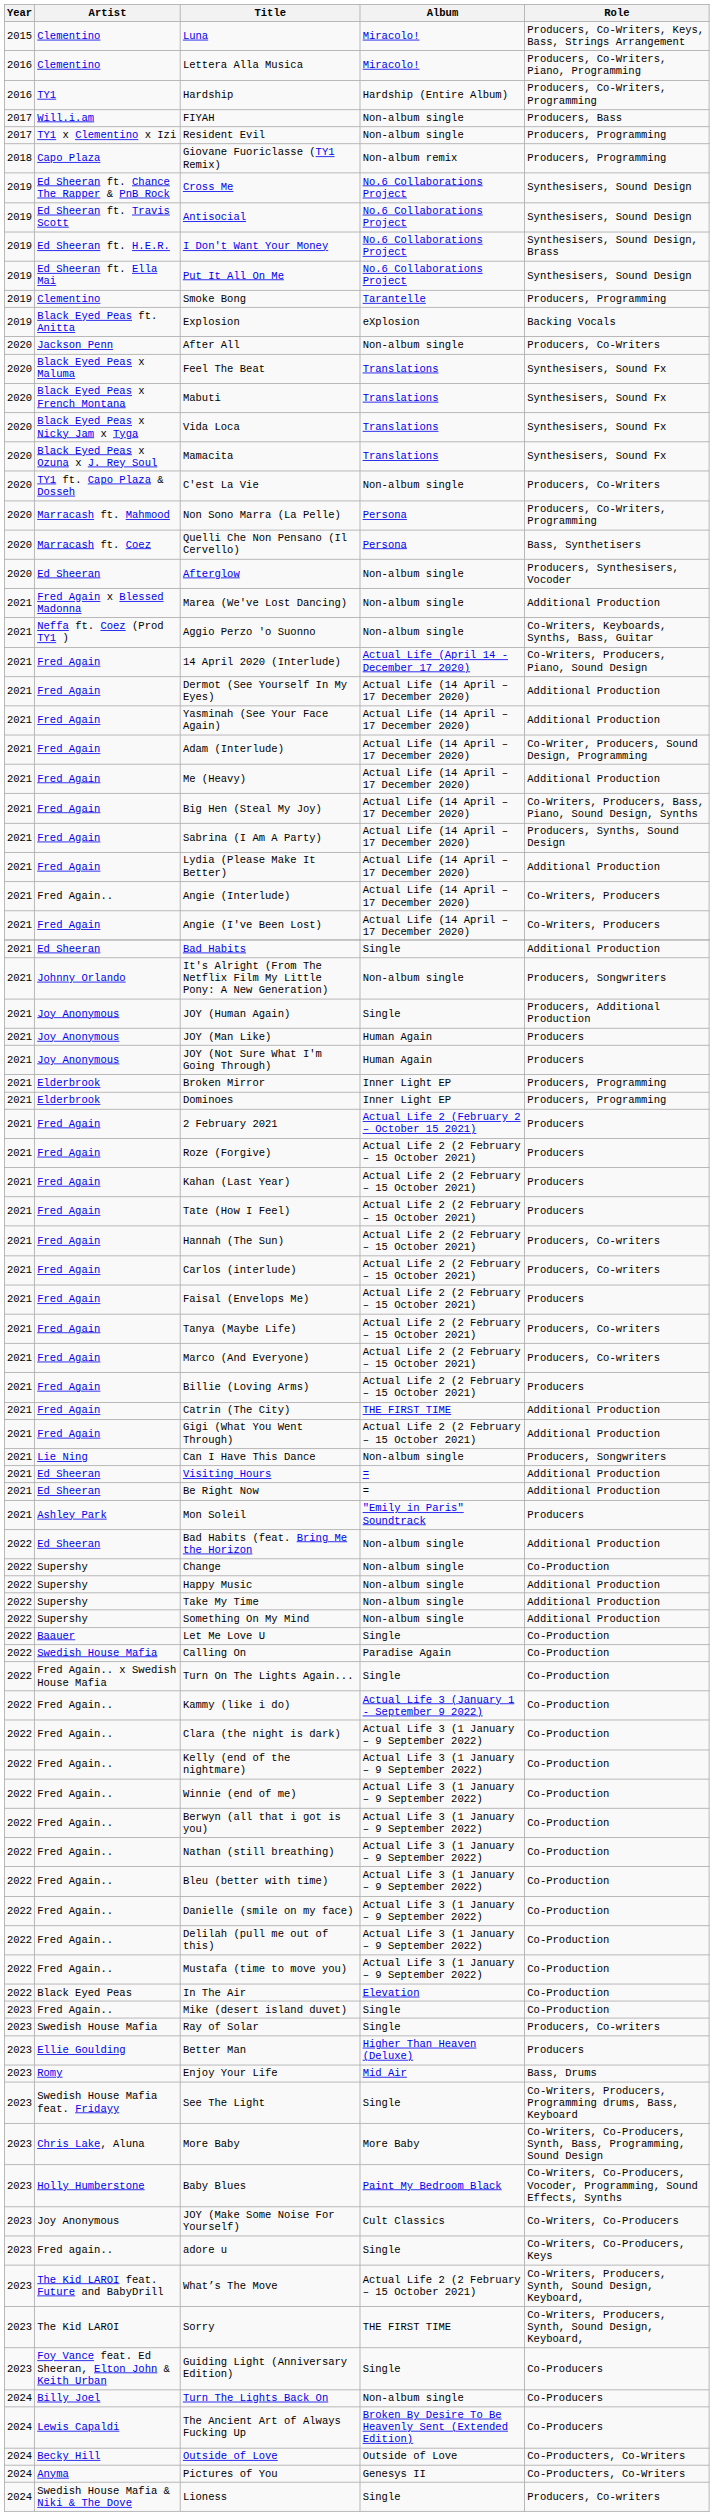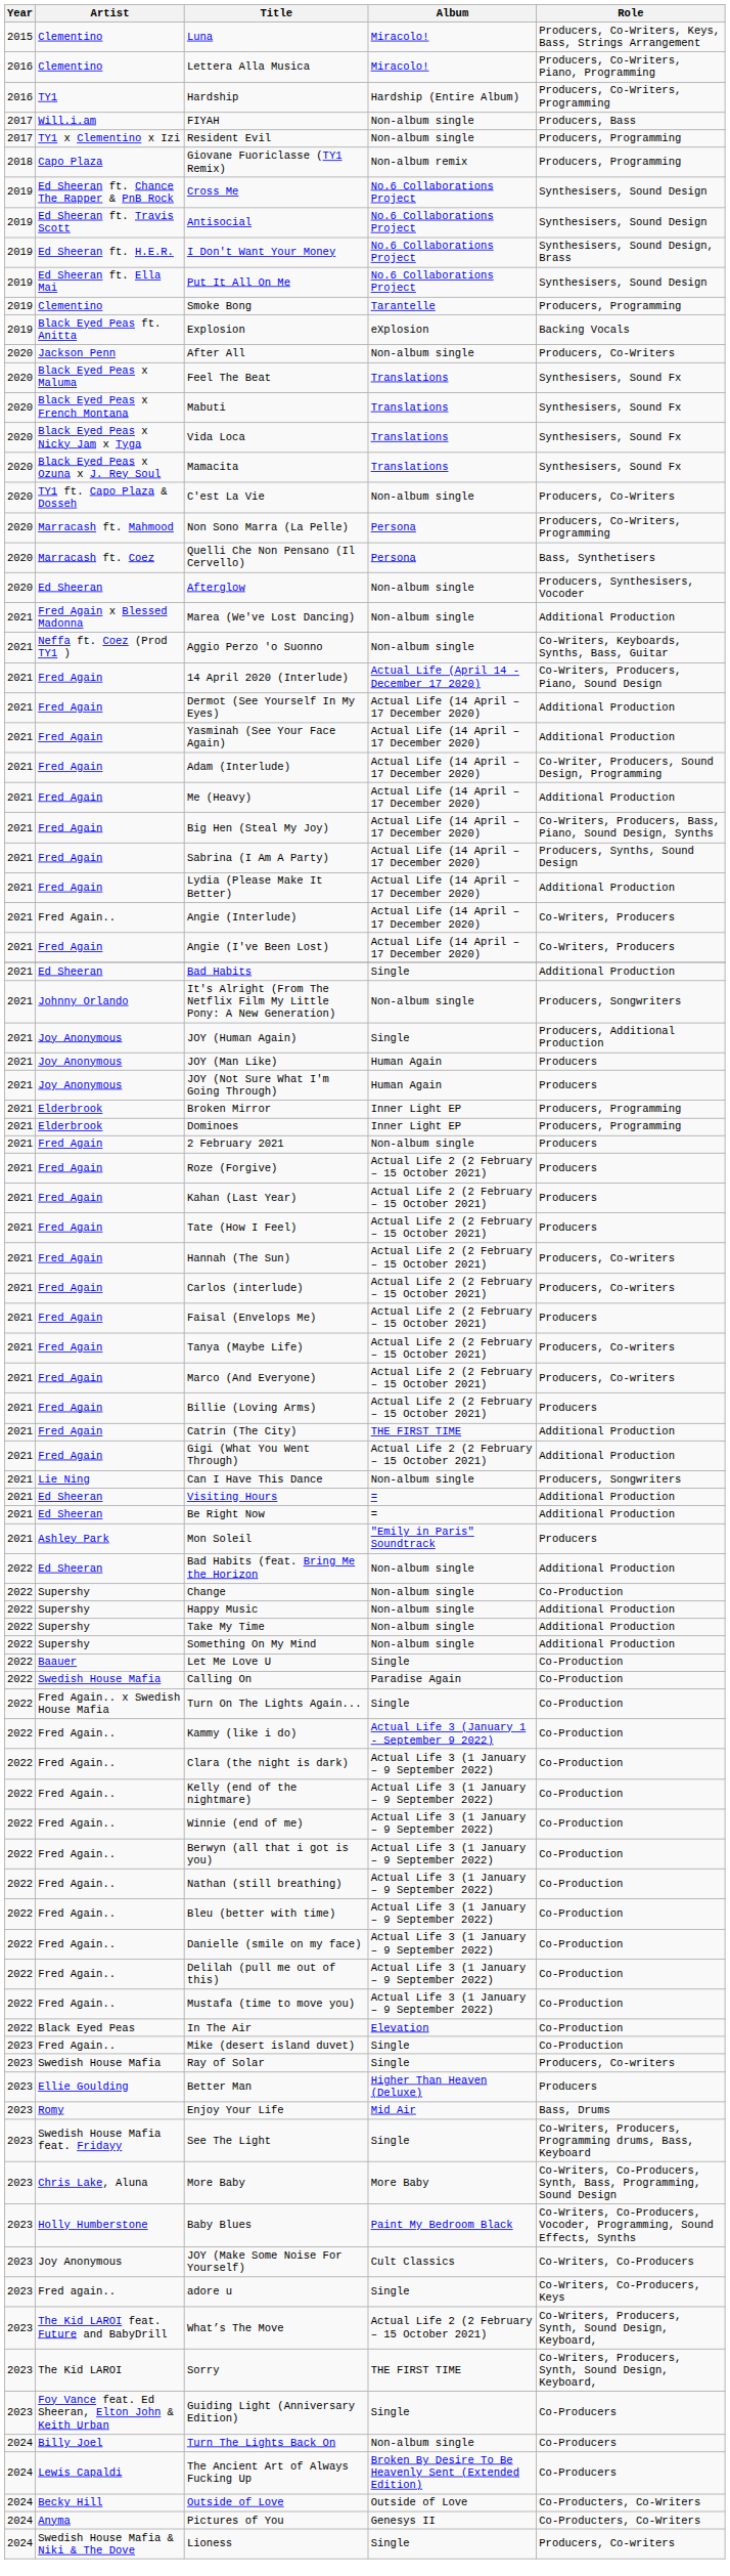2 February 2021 | Album: Actual Life 2 (February 2 – October 15 2021) -> Non-album single
